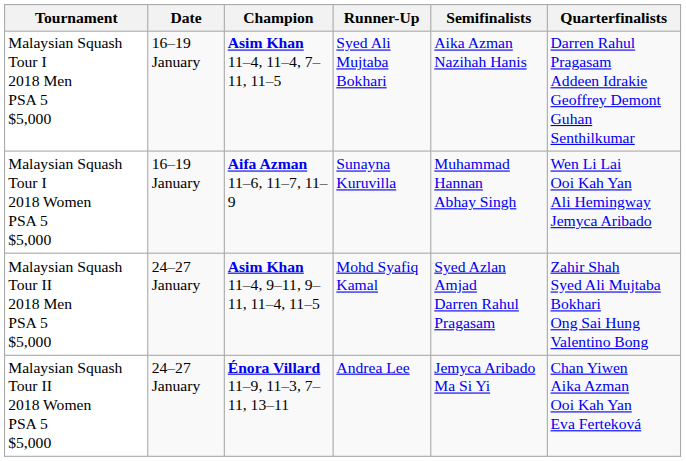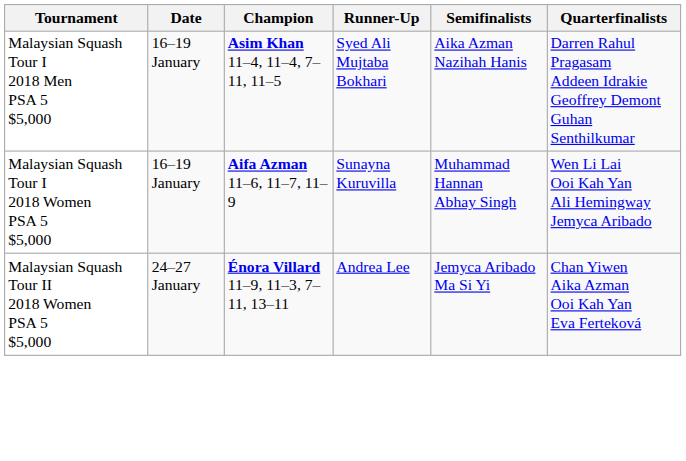- row: Malaysian Squash Tour II 2018 Men PSA 5 $5,000 | 24–27 January | Asim Khan 11–4, 9–11, 9–11, 11–4, 11–5 | Mohd Syafiq Kamal | Syed Azlan Amjad Darren Rahul Pragasam | Zahir Shah Syed Ali Mujtaba Bokhari Ong Sai Hung Valentino Bong
